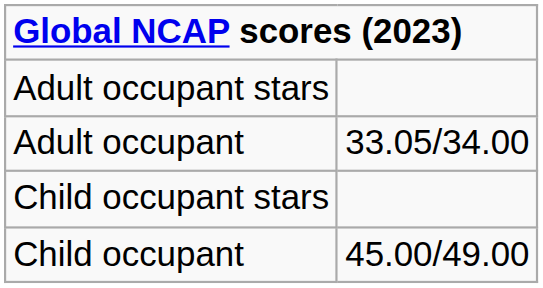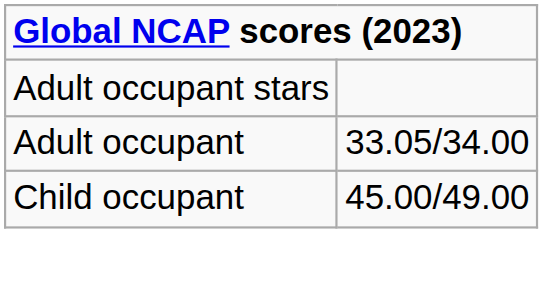- row: Child occupant stars
